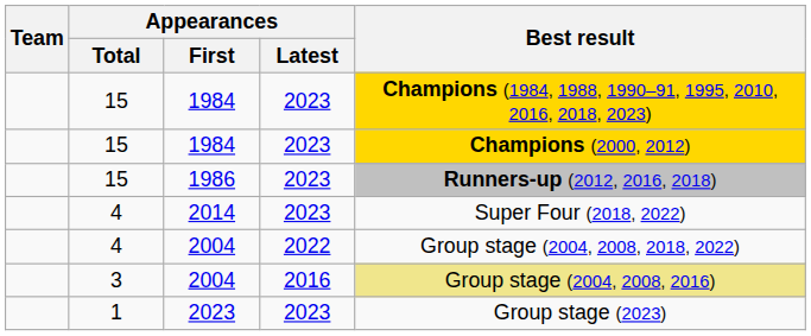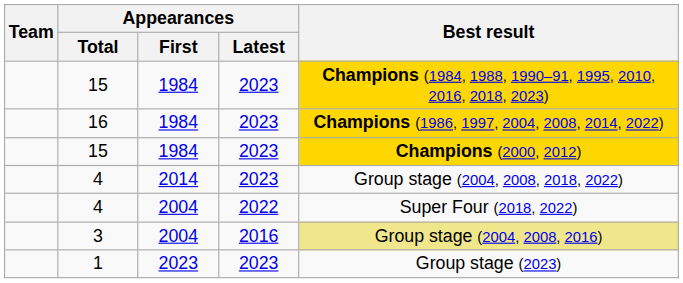+ row: 16 | 1984 | 2023 | Champions (1986, 1997, 2004, 2008, 2014, 2022)
- row: 15 | 1986 | 2023 | Runners-up (2012, 2016, 2018)
4 / 2014 | Best result: Super Four (2018, 2022) -> Group stage (2004, 2008, 2018, 2022)
4 / 2004 | Best result: Group stage (2004, 2008, 2018, 2022) -> Super Four (2018, 2022)
